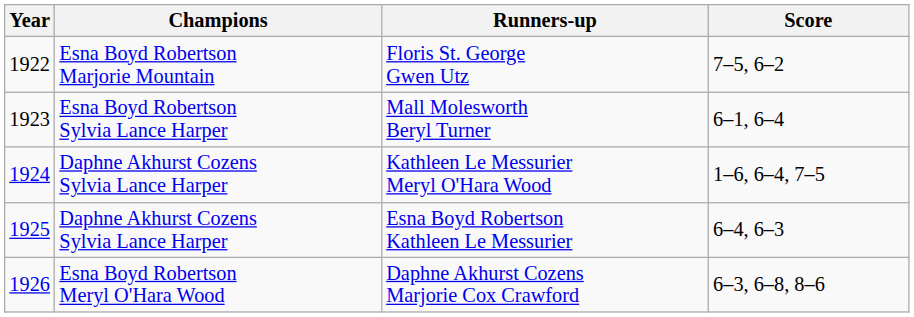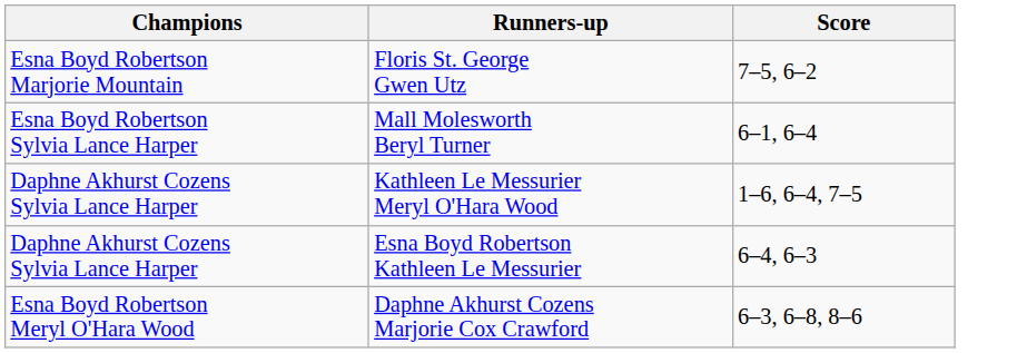- column: Year | 1922 | 1923 | 1924 | 1925 | 1926
